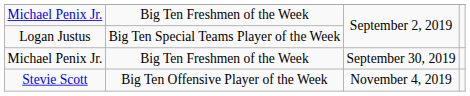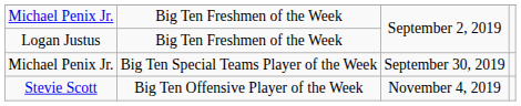Logan Justus | column 2: Big Ten Special Teams Player of the Week -> Big Ten Freshmen of the Week
Michael Penix Jr. / September 30, 2019 | column 2: Big Ten Freshmen of the Week -> Big Ten Special Teams Player of the Week
